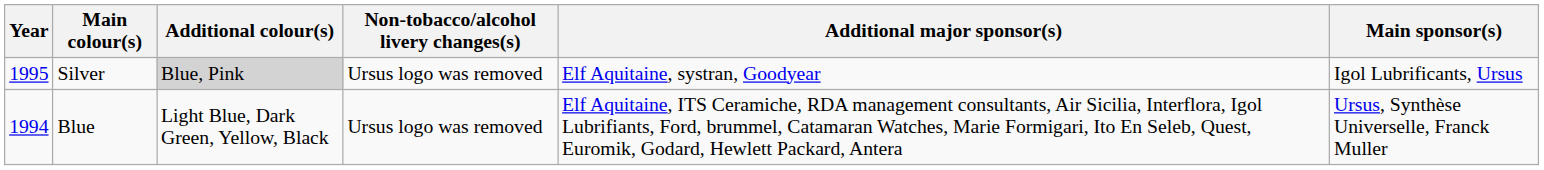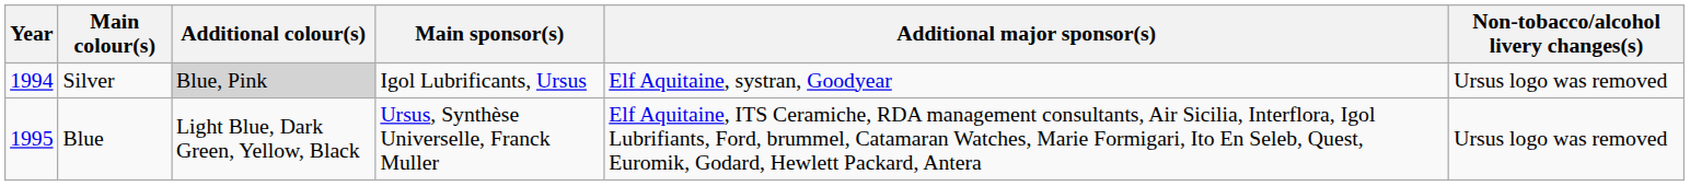columns swapped: Main sponsor(s) <-> Non-tobacco/alcohol livery changes(s)
Silver | Year: 1995 -> 1994
Blue | Year: 1994 -> 1995
